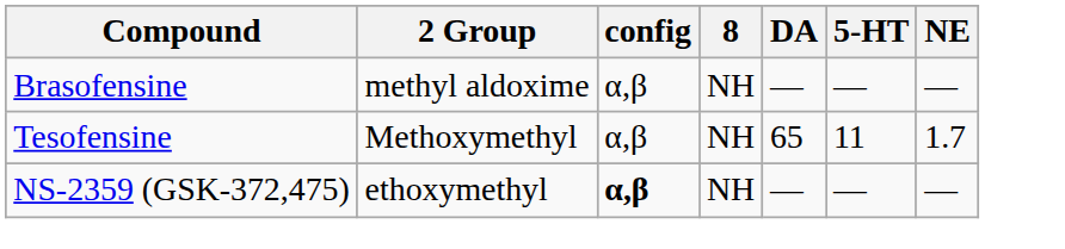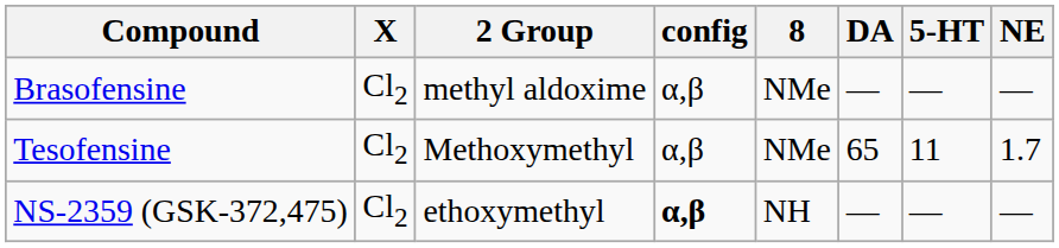+ column: X | Cl2 | Cl2 | Cl2
Brasofensine | 8: NH -> NMe
Tesofensine | 8: NH -> NMe
